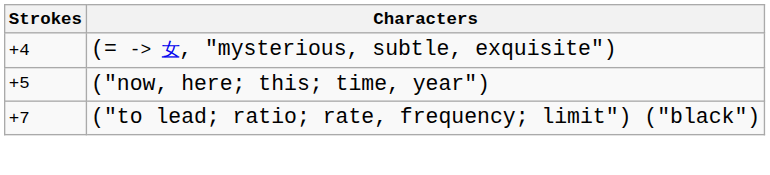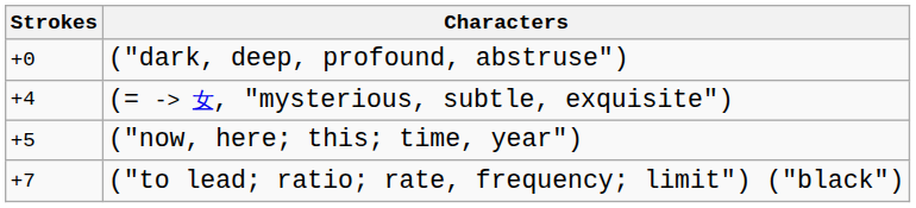+ row: +0 | ("dark, deep, profound, abstruse")
